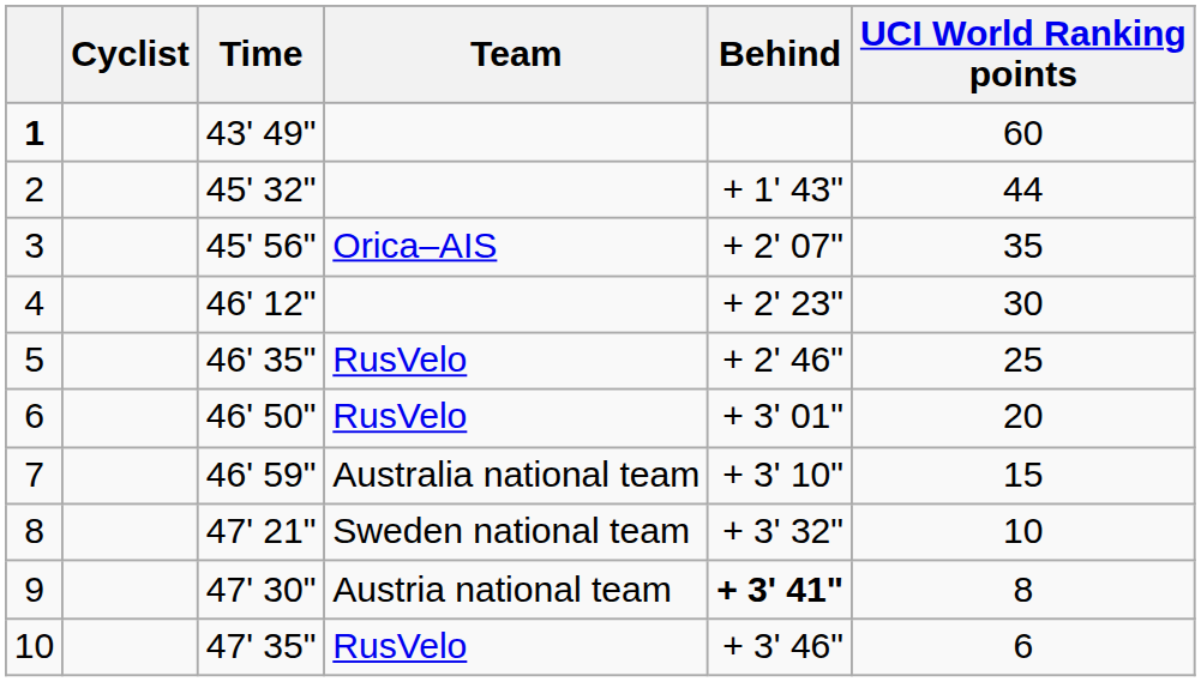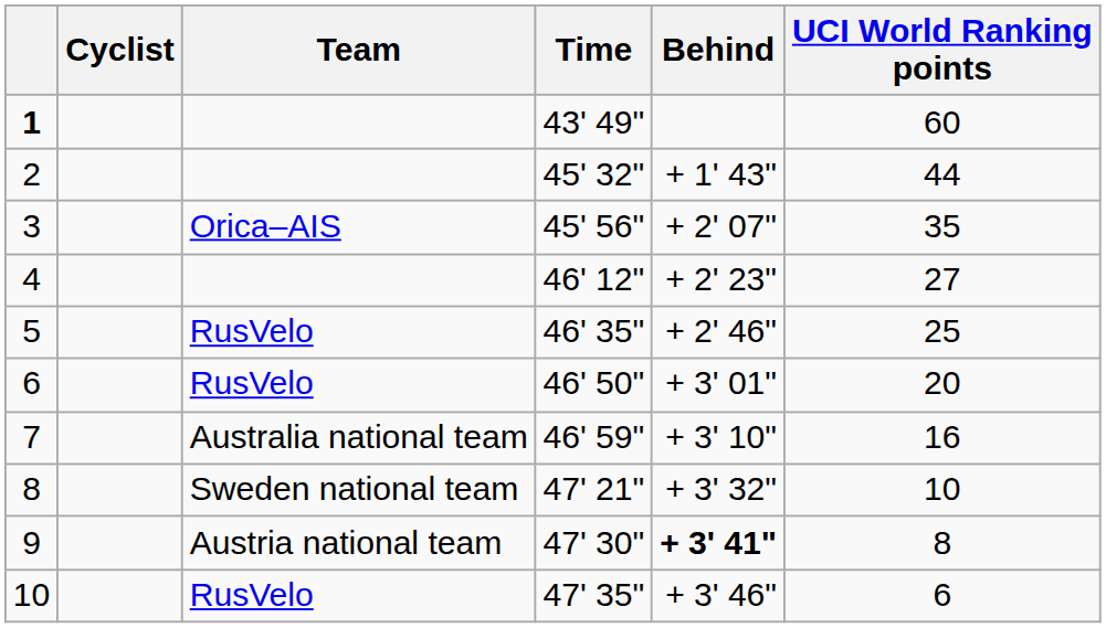columns swapped: Team <-> Time
4 | UCI World Ranking points: 30 -> 27
7 | UCI World Ranking points: 15 -> 16
